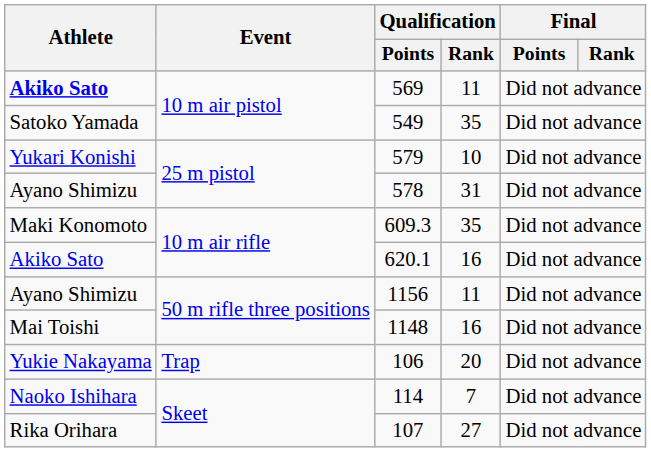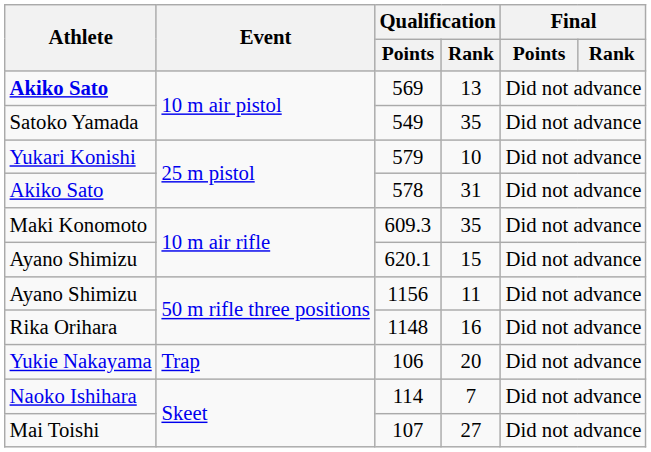569 | Qualification / Rank: 11 -> 13
578 | Athlete: Ayano Shimizu -> Akiko Sato
620.1 | Athlete: Akiko Sato -> Ayano Shimizu
620.1 | Qualification / Rank: 16 -> 15
1148 | Athlete: Mai Toishi -> Rika Orihara
107 | Athlete: Rika Orihara -> Mai Toishi
